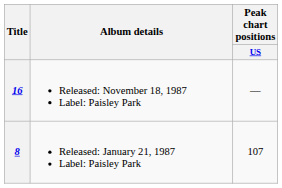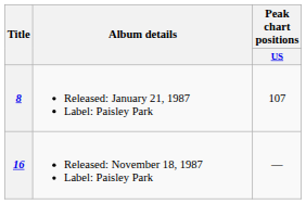rows swapped: 8 <-> 16
